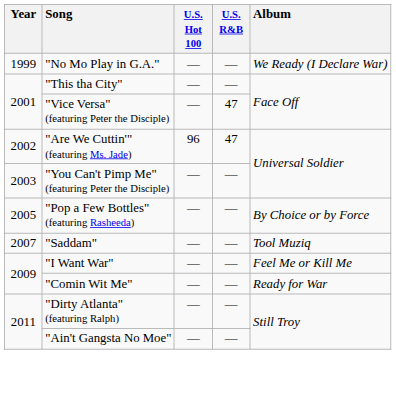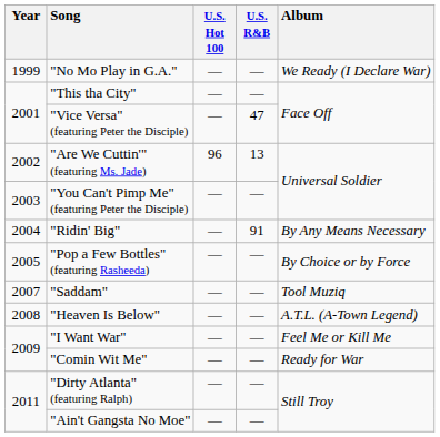"Are We Cuttin'" (featuring Ms. Jade) | U.S. R&B: 47 -> 13
+ row: 2004 | "Ridin' Big" | — | 91 | By Any Means Necessary
+ row: 2008 | "Heaven Is Below" | — | — | A.T.L. (A-Town Legend)
